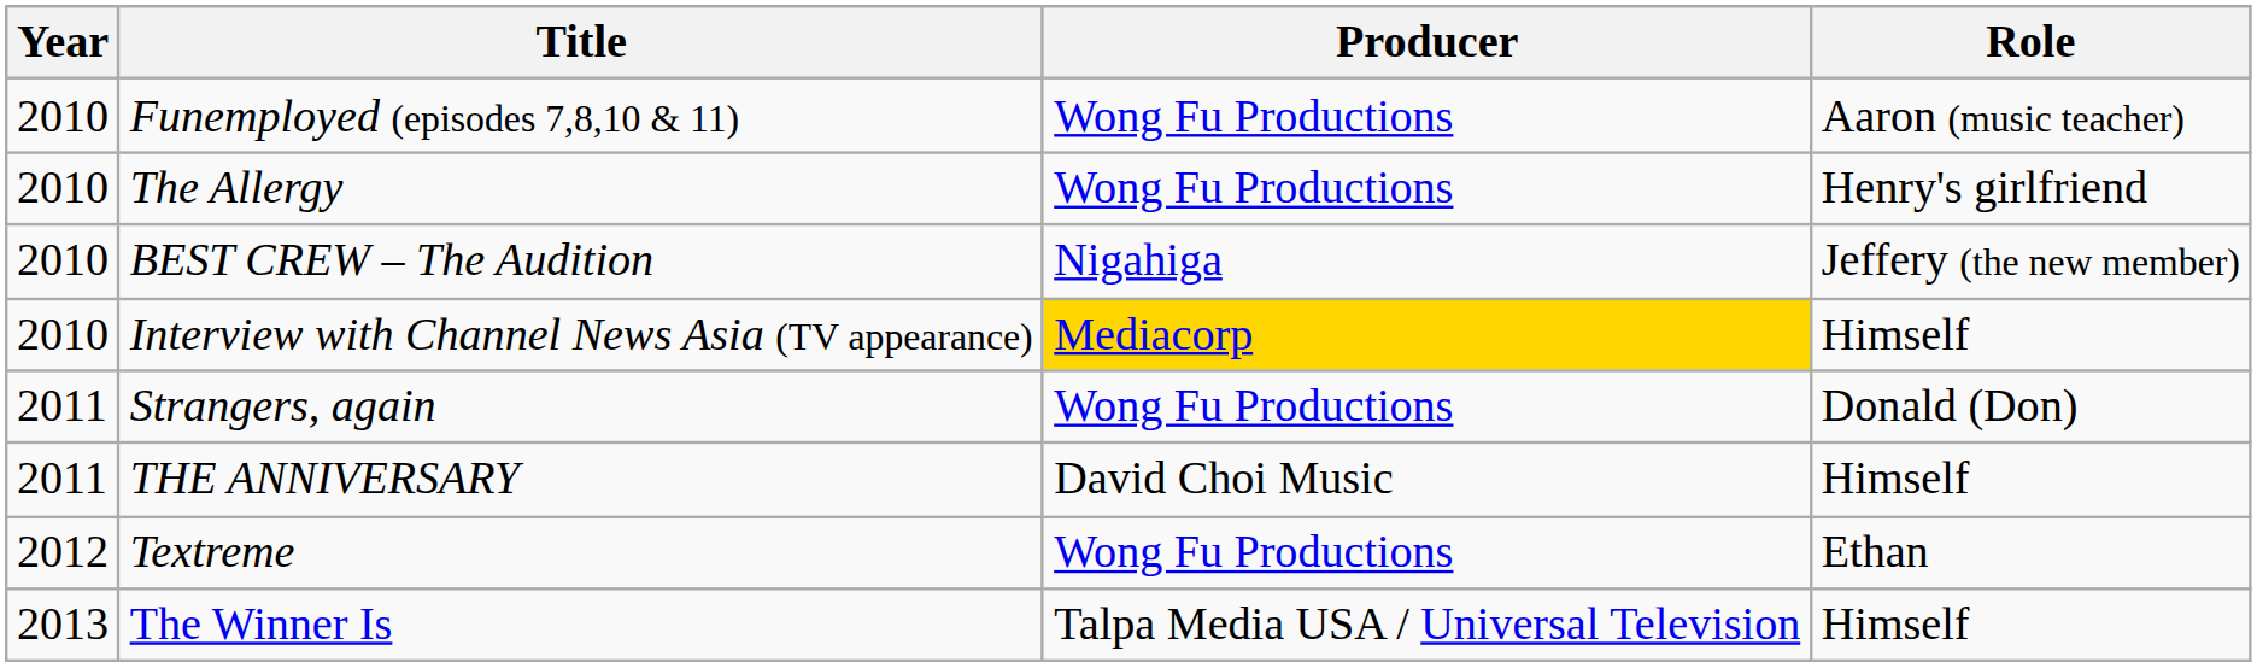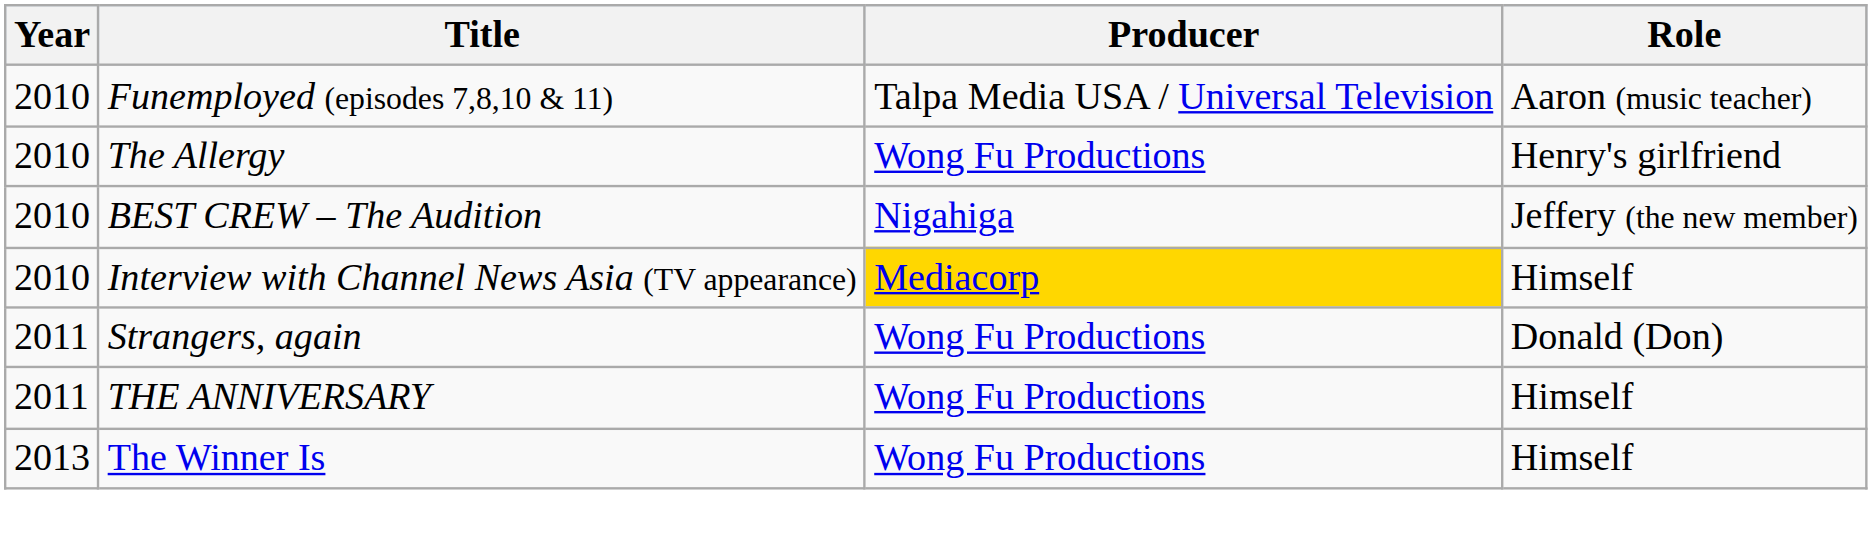Funemployed (episodes 7,8,10 & 11) | Producer: Wong Fu Productions -> Talpa Media USA / Universal Television
THE ANNIVERSARY | Producer: David Choi Music -> Wong Fu Productions
- row: 2012 | Textreme | Wong Fu Productions | Ethan
The Winner Is | Producer: Talpa Media USA / Universal Television -> Wong Fu Productions
